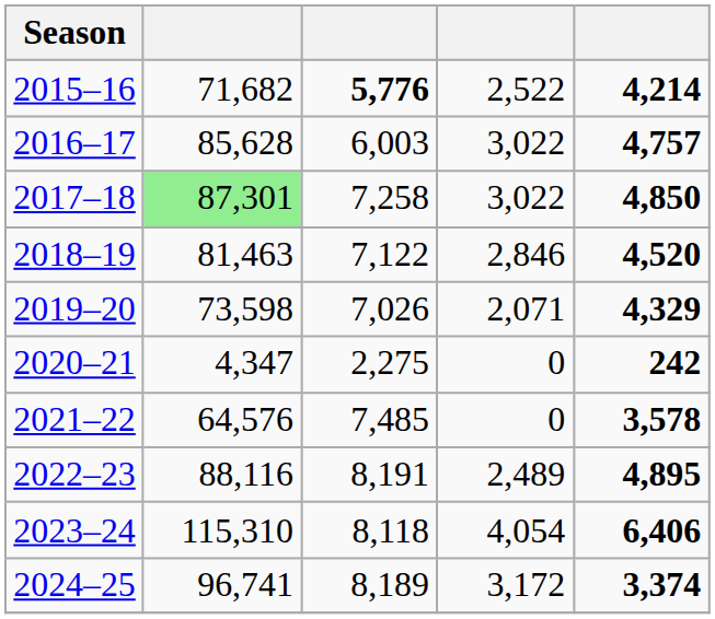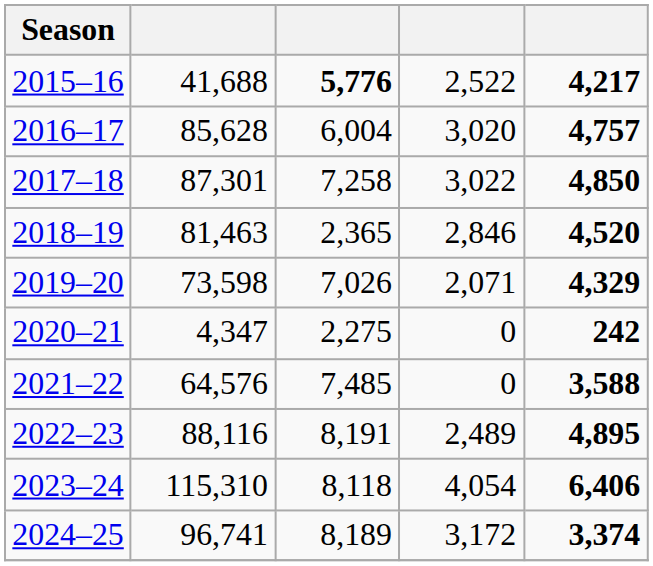2015–16 | column 2: 71,682 -> 41,688
2015–16 | column 5: 4,214 -> 4,217
2016–17 | column 3: 6,003 -> 6,004
2016–17 | column 4: 3,022 -> 3,020
2017–18 | column 2: lightgreen background -> no background
2018–19 | column 3: 7,122 -> 2,365
2021–22 | column 5: 3,578 -> 3,588
